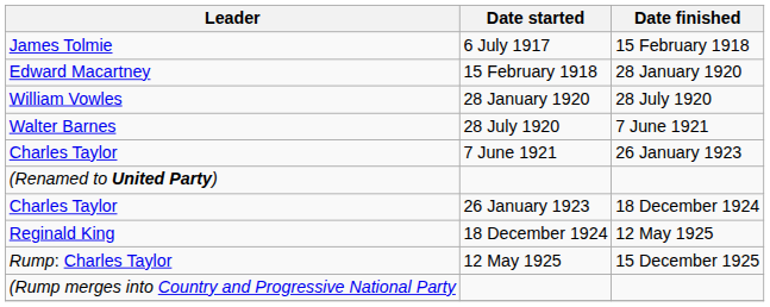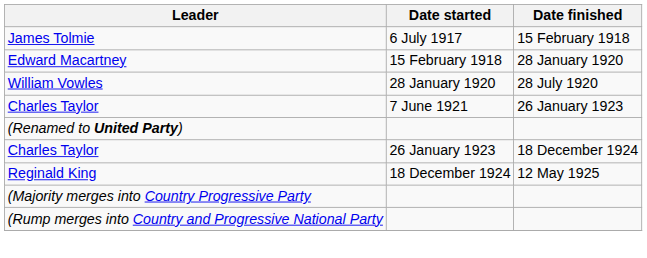- row: Walter Barnes | 28 July 1920 | 7 June 1921
+ row: (Majority merges into Country Progressive Party
- row: Rump: Charles Taylor | 12 May 1925 | 15 December 1925
